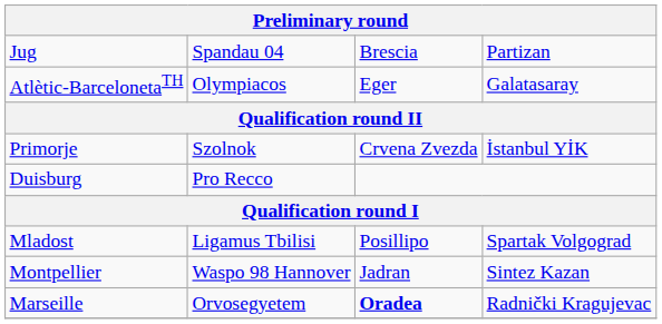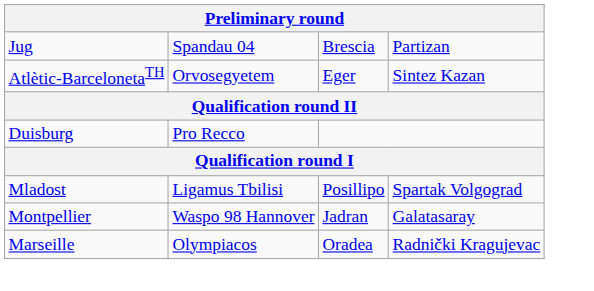Atlètic-BarcelonetaTH | column 2: Olympiacos -> Orvosegyetem
Atlètic-BarcelonetaTH | column 4: Galatasaray -> Sintez Kazan
- row: Primorje | Szolnok | Crvena Zvezda | İstanbul YİK
Montpellier | column 4: Sintez Kazan -> Galatasaray
Marseille | column 2: Orvosegyetem -> Olympiacos
Marseille | column 3: bold -> normal
